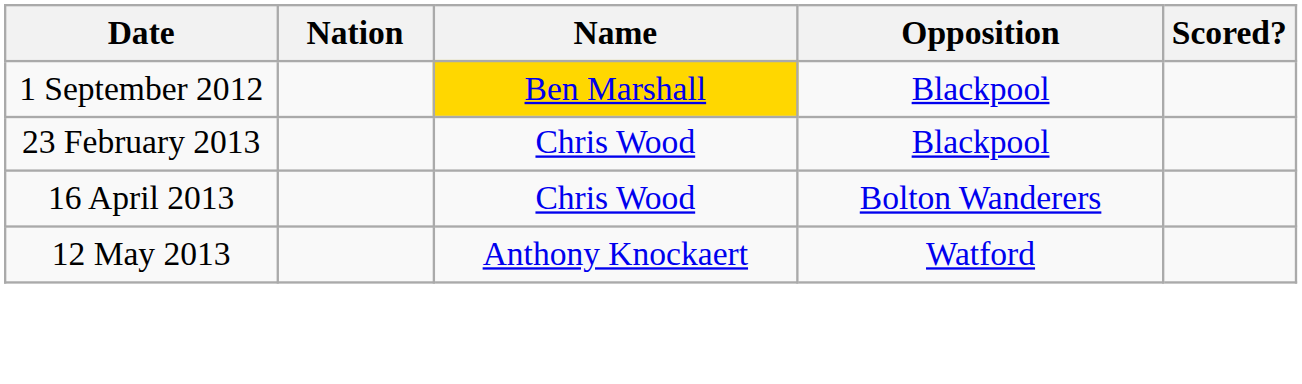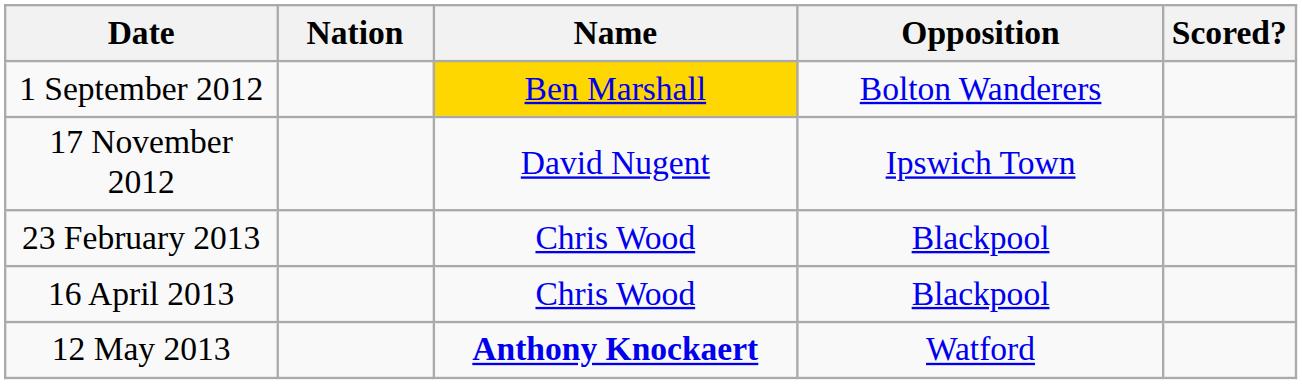1 September 2012 | Opposition: Blackpool -> Bolton Wanderers
+ row: 17 November 2012 | David Nugent | Ipswich Town
16 April 2013 | Opposition: Bolton Wanderers -> Blackpool
12 May 2013 | Name: normal -> bold
